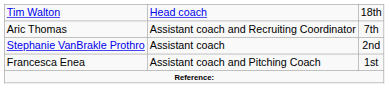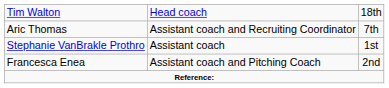Stephanie VanBrakle Prothro | column 3: 2nd -> 1st
Francesca Enea | column 3: 1st -> 2nd
